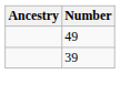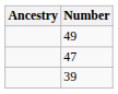+ row: 47
